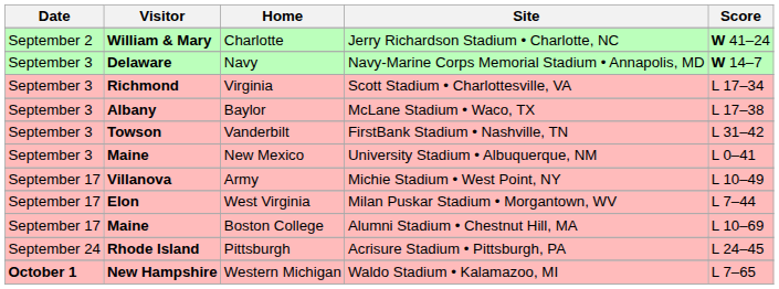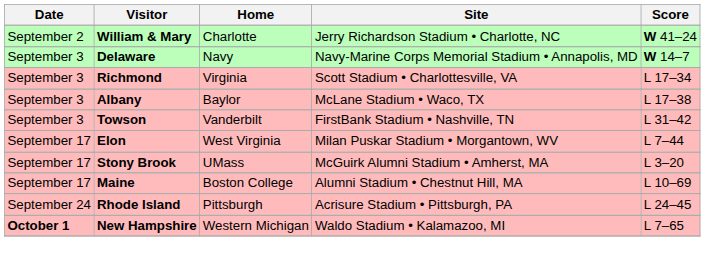- row: September 3 | Maine | New Mexico | University Stadium • Albuquerque, NM | L 0–41
- row: September 17 | Villanova | Army | Michie Stadium • West Point, NY | L 10–49
+ row: September 17 | Stony Brook | UMass | McGuirk Alumni Stadium • Amherst, MA | L 3–20
